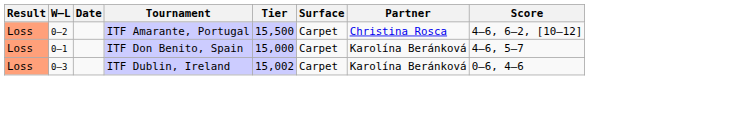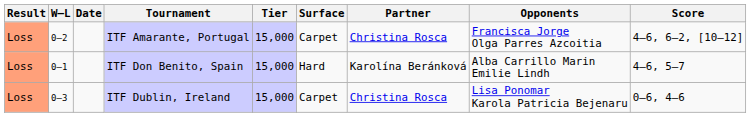+ column: Opponents | Francisca Jorge Olga Parres Azcoitia | Alba Carrillo Marin Emilie Lindh | Lisa Ponomar Karola Patricia Bejenaru
ITF Amarante, Portugal | Tier: 15,500 -> 15,000
ITF Don Benito, Spain | Surface: Carpet -> Hard
ITF Dublin, Ireland | Tier: 15,002 -> 15,000
ITF Dublin, Ireland | Partner: Karolína Beránková -> Christina Rosca
